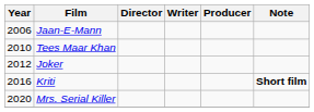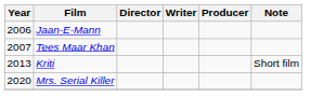Tees Maar Khan | Year: 2010 -> 2007
- row: 2012 | Joker
Kriti | Year: 2016 -> 2013
Kriti | Note: bold -> normal
